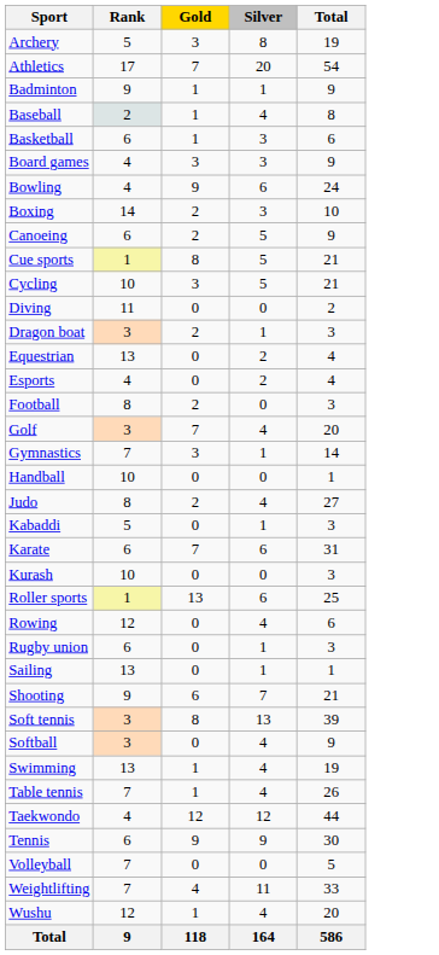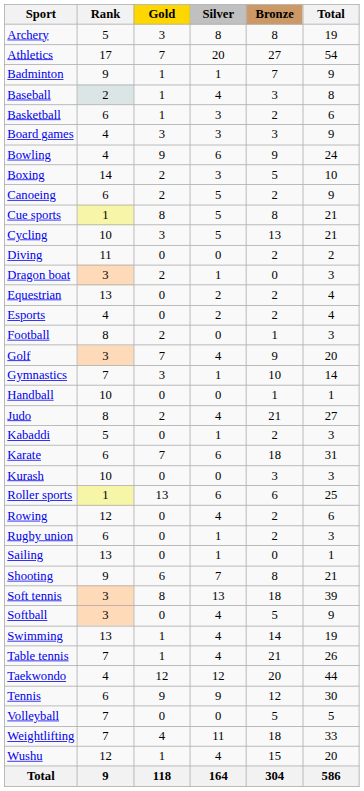+ column: Bronze | 8 | 27 | 7 | 3 | 2 | 3 | 9 | 5 | 2 | 8 | 13 | 2 | 0 | 2 | 2 | 1 | 9 | 10 | 1 | 21 | 2 | 18 | 3 | 6 | 2 | 2 | 0 | 8 | 18 | 5 | 14 | 21 | 20 | 12 | 5 | 18 | 15 | 304
